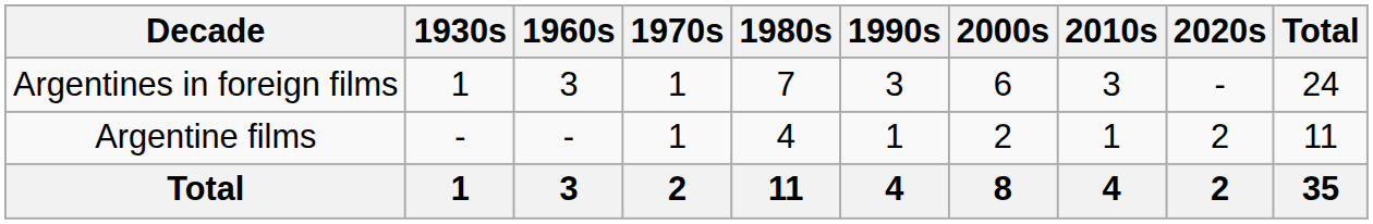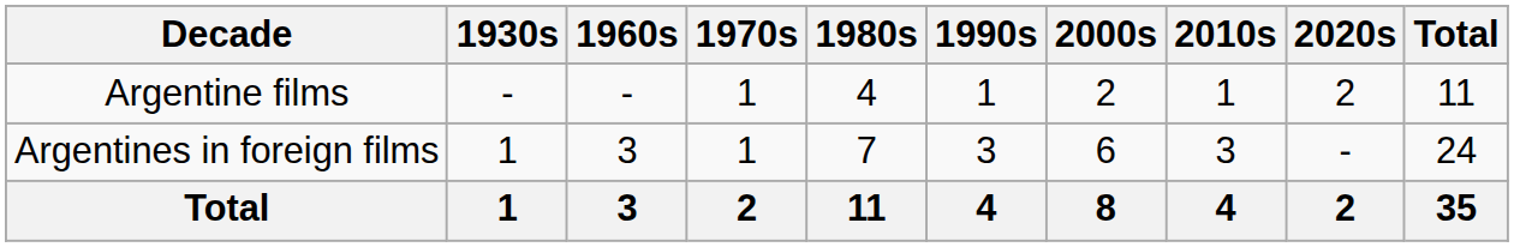rows swapped: Argentine films <-> Argentines in foreign films
